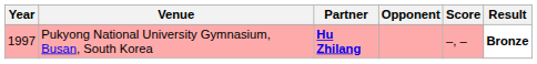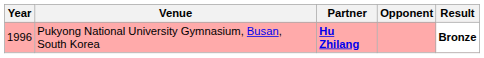- column: Score | –, –
Pukyong National University Gymnasium, Busan, South Korea | Year: 1997 -> 1996
